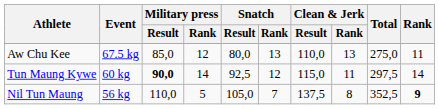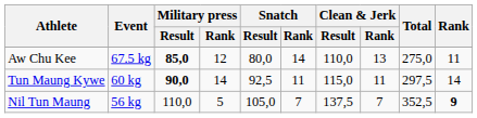Aw Chu Kee | Military press / Result: normal -> bold
Aw Chu Kee | Snatch / Rank: 13 -> 14
Tun Maung Kywe | Snatch / Rank: 12 -> 11
Nil Tun Maung | Clean & Jerk / Rank: 8 -> 7
